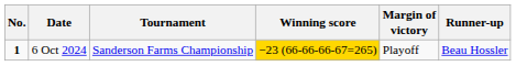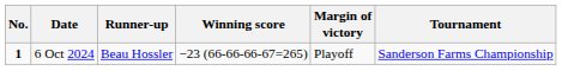columns swapped: Tournament <-> Runner-up
6 Oct 2024 | Winning score: gold background -> no background
